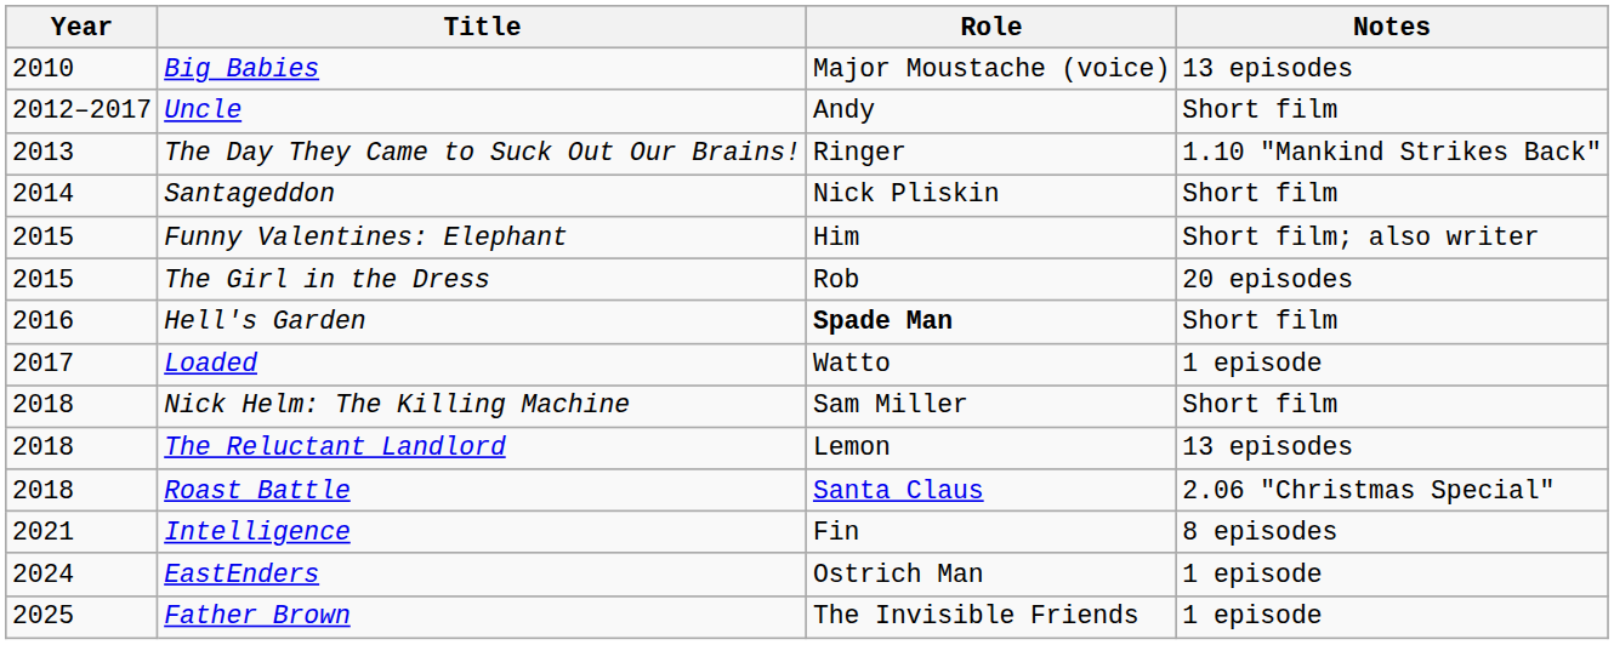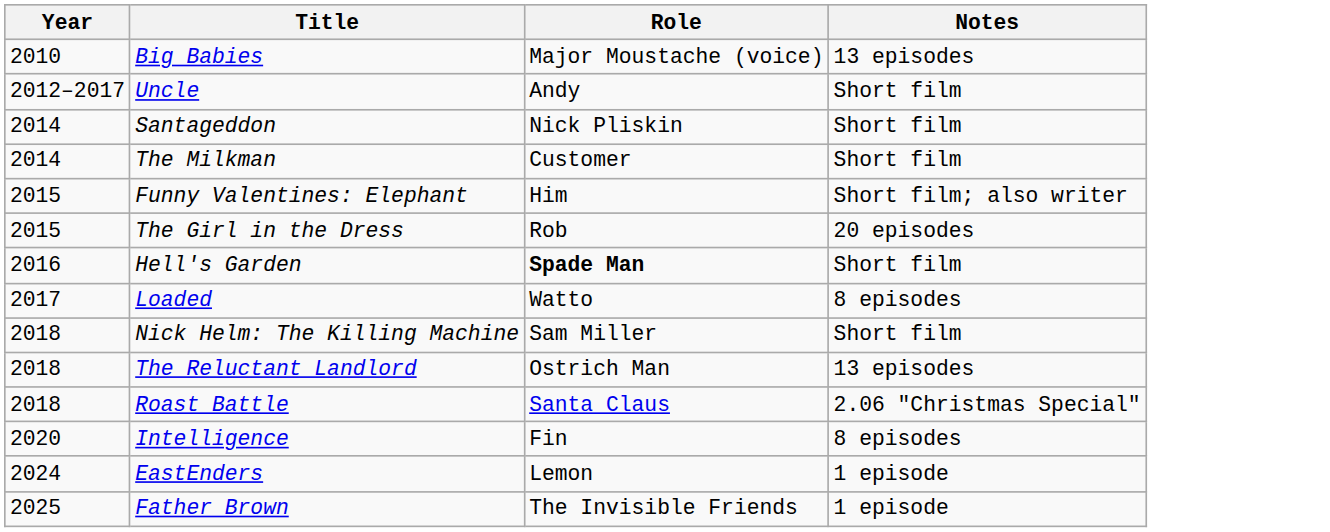- row: 2013 | The Day They Came to Suck Out Our Brains! | Ringer | 1.10 "Mankind Strikes Back"
+ row: 2014 | The Milkman | Customer | Short film
Loaded | Notes: 1 episode -> 8 episodes
The Reluctant Landlord | Role: Lemon -> Ostrich Man
Intelligence | Year: 2021 -> 2020
EastEnders | Role: Ostrich Man -> Lemon
